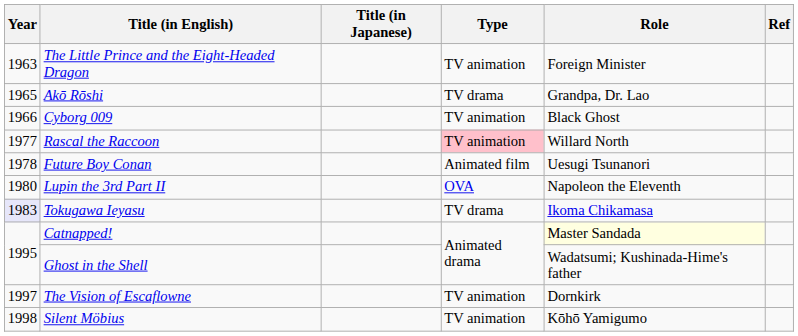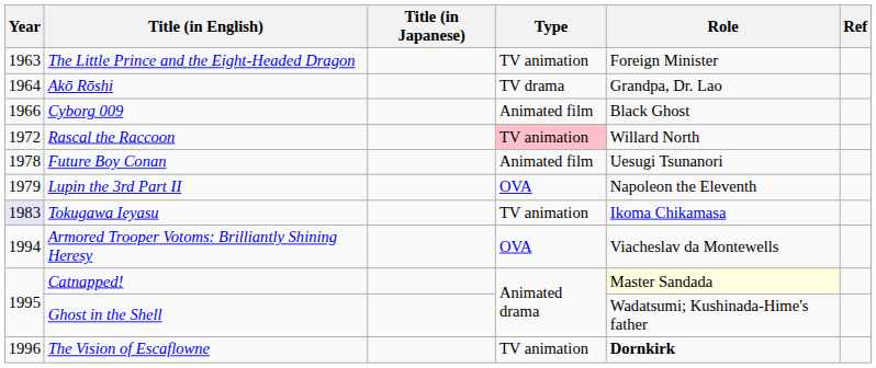Akō Rōshi | Year: 1965 -> 1964
Cyborg 009 | Type: TV animation -> Animated film
Rascal the Raccoon | Year: 1977 -> 1972
Lupin the 3rd Part II | Year: 1980 -> 1979
Tokugawa Ieyasu | Type: TV drama -> TV animation
+ row: 1994 | Armored Trooper Votoms: Brilliantly Shining Heresy | OVA | Viacheslav da Montewells
The Vision of Escaflowne | Year: 1997 -> 1996
The Vision of Escaflowne | Role: normal -> bold
- row: 1998 | Silent Möbius | TV animation | Kōhō Yamigumo
